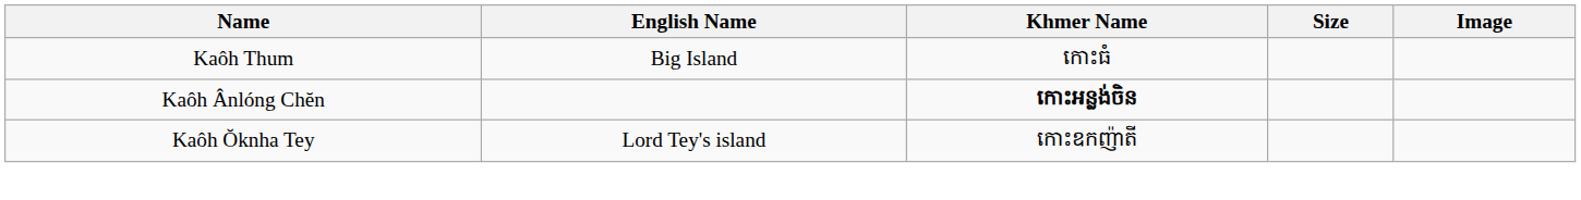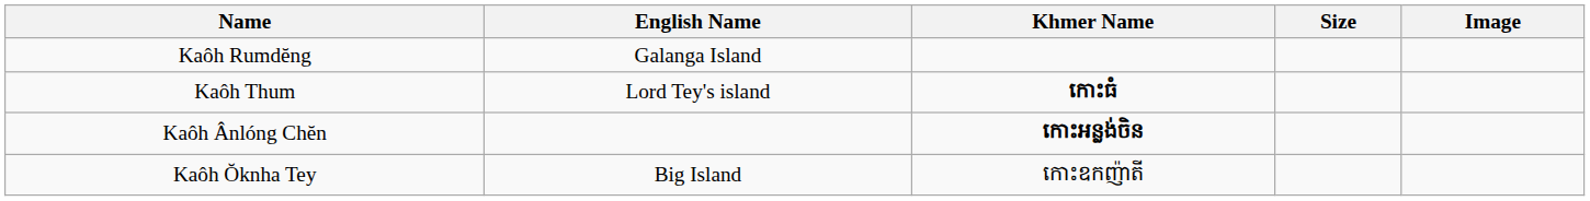+ row: Kaôh Rumdĕng | Galanga Island
Kaôh Thum | English Name: Big Island -> Lord Tey's island
Kaôh Thum | Khmer Name: normal -> bold
Kaôh Ŏknha Tey | English Name: Lord Tey's island -> Big Island
